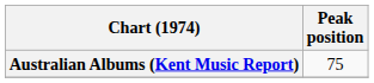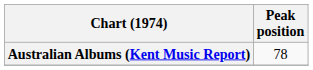Australian Albums (Kent Music Report) | Peak position: 75 -> 78
